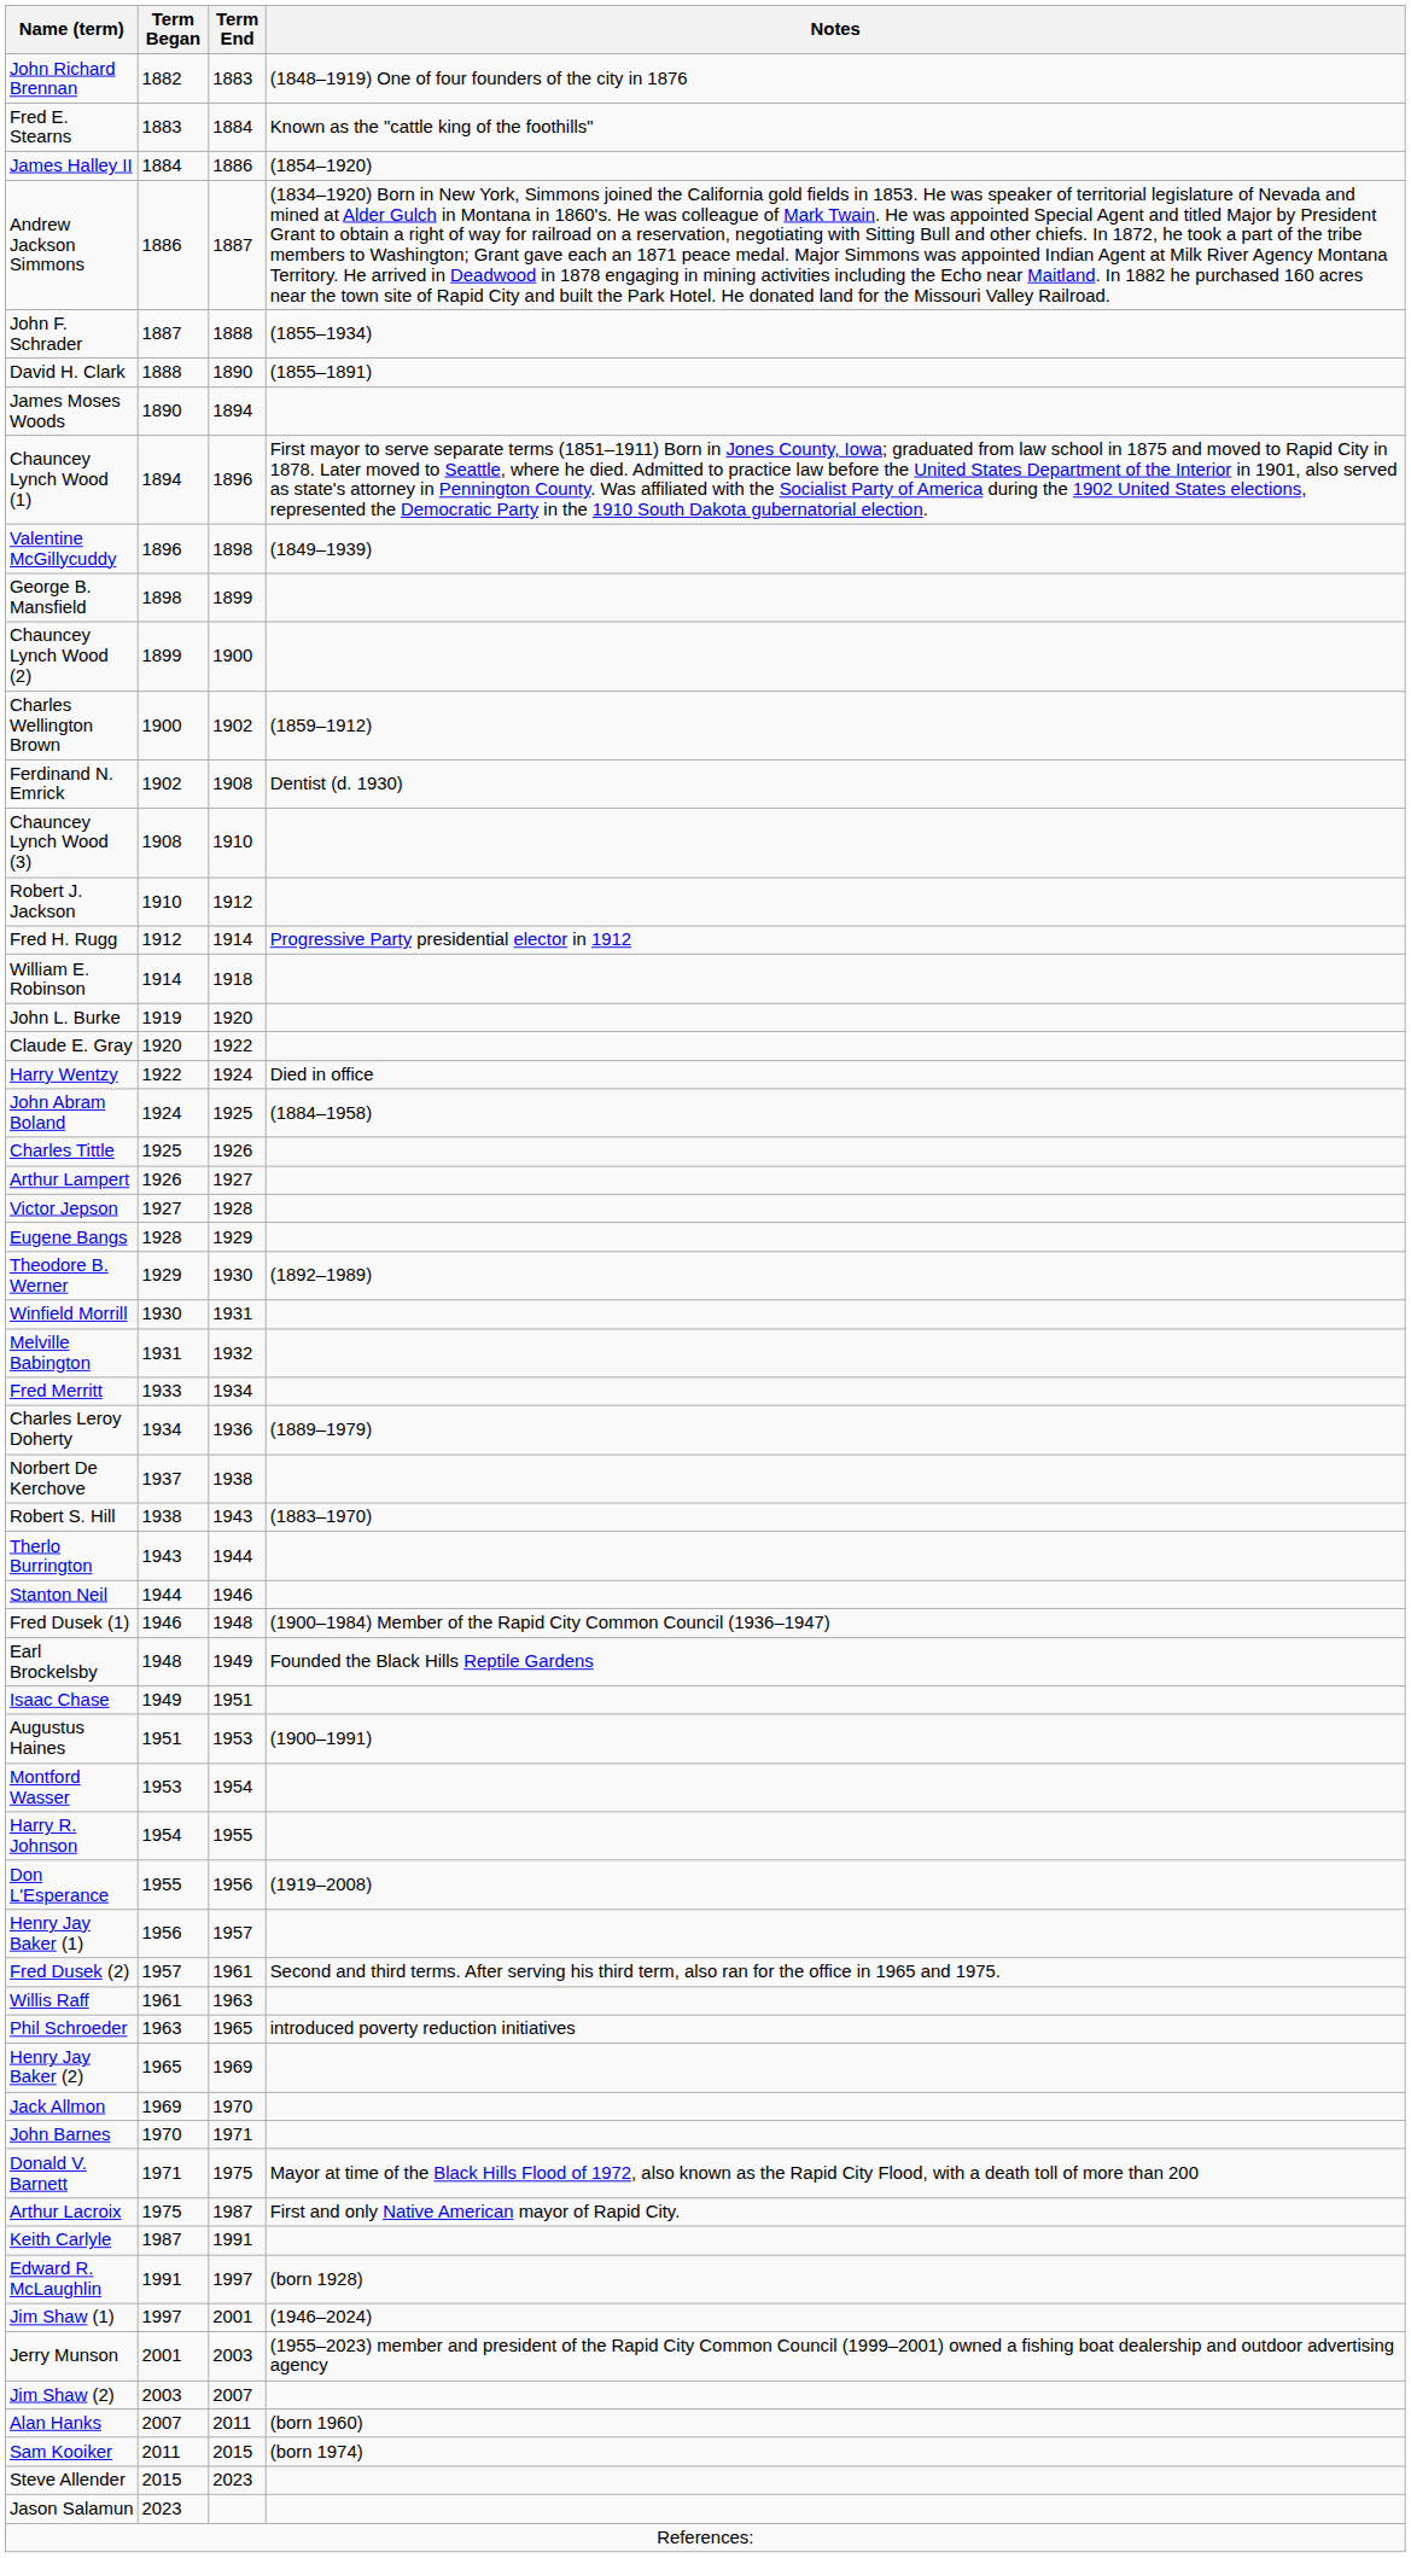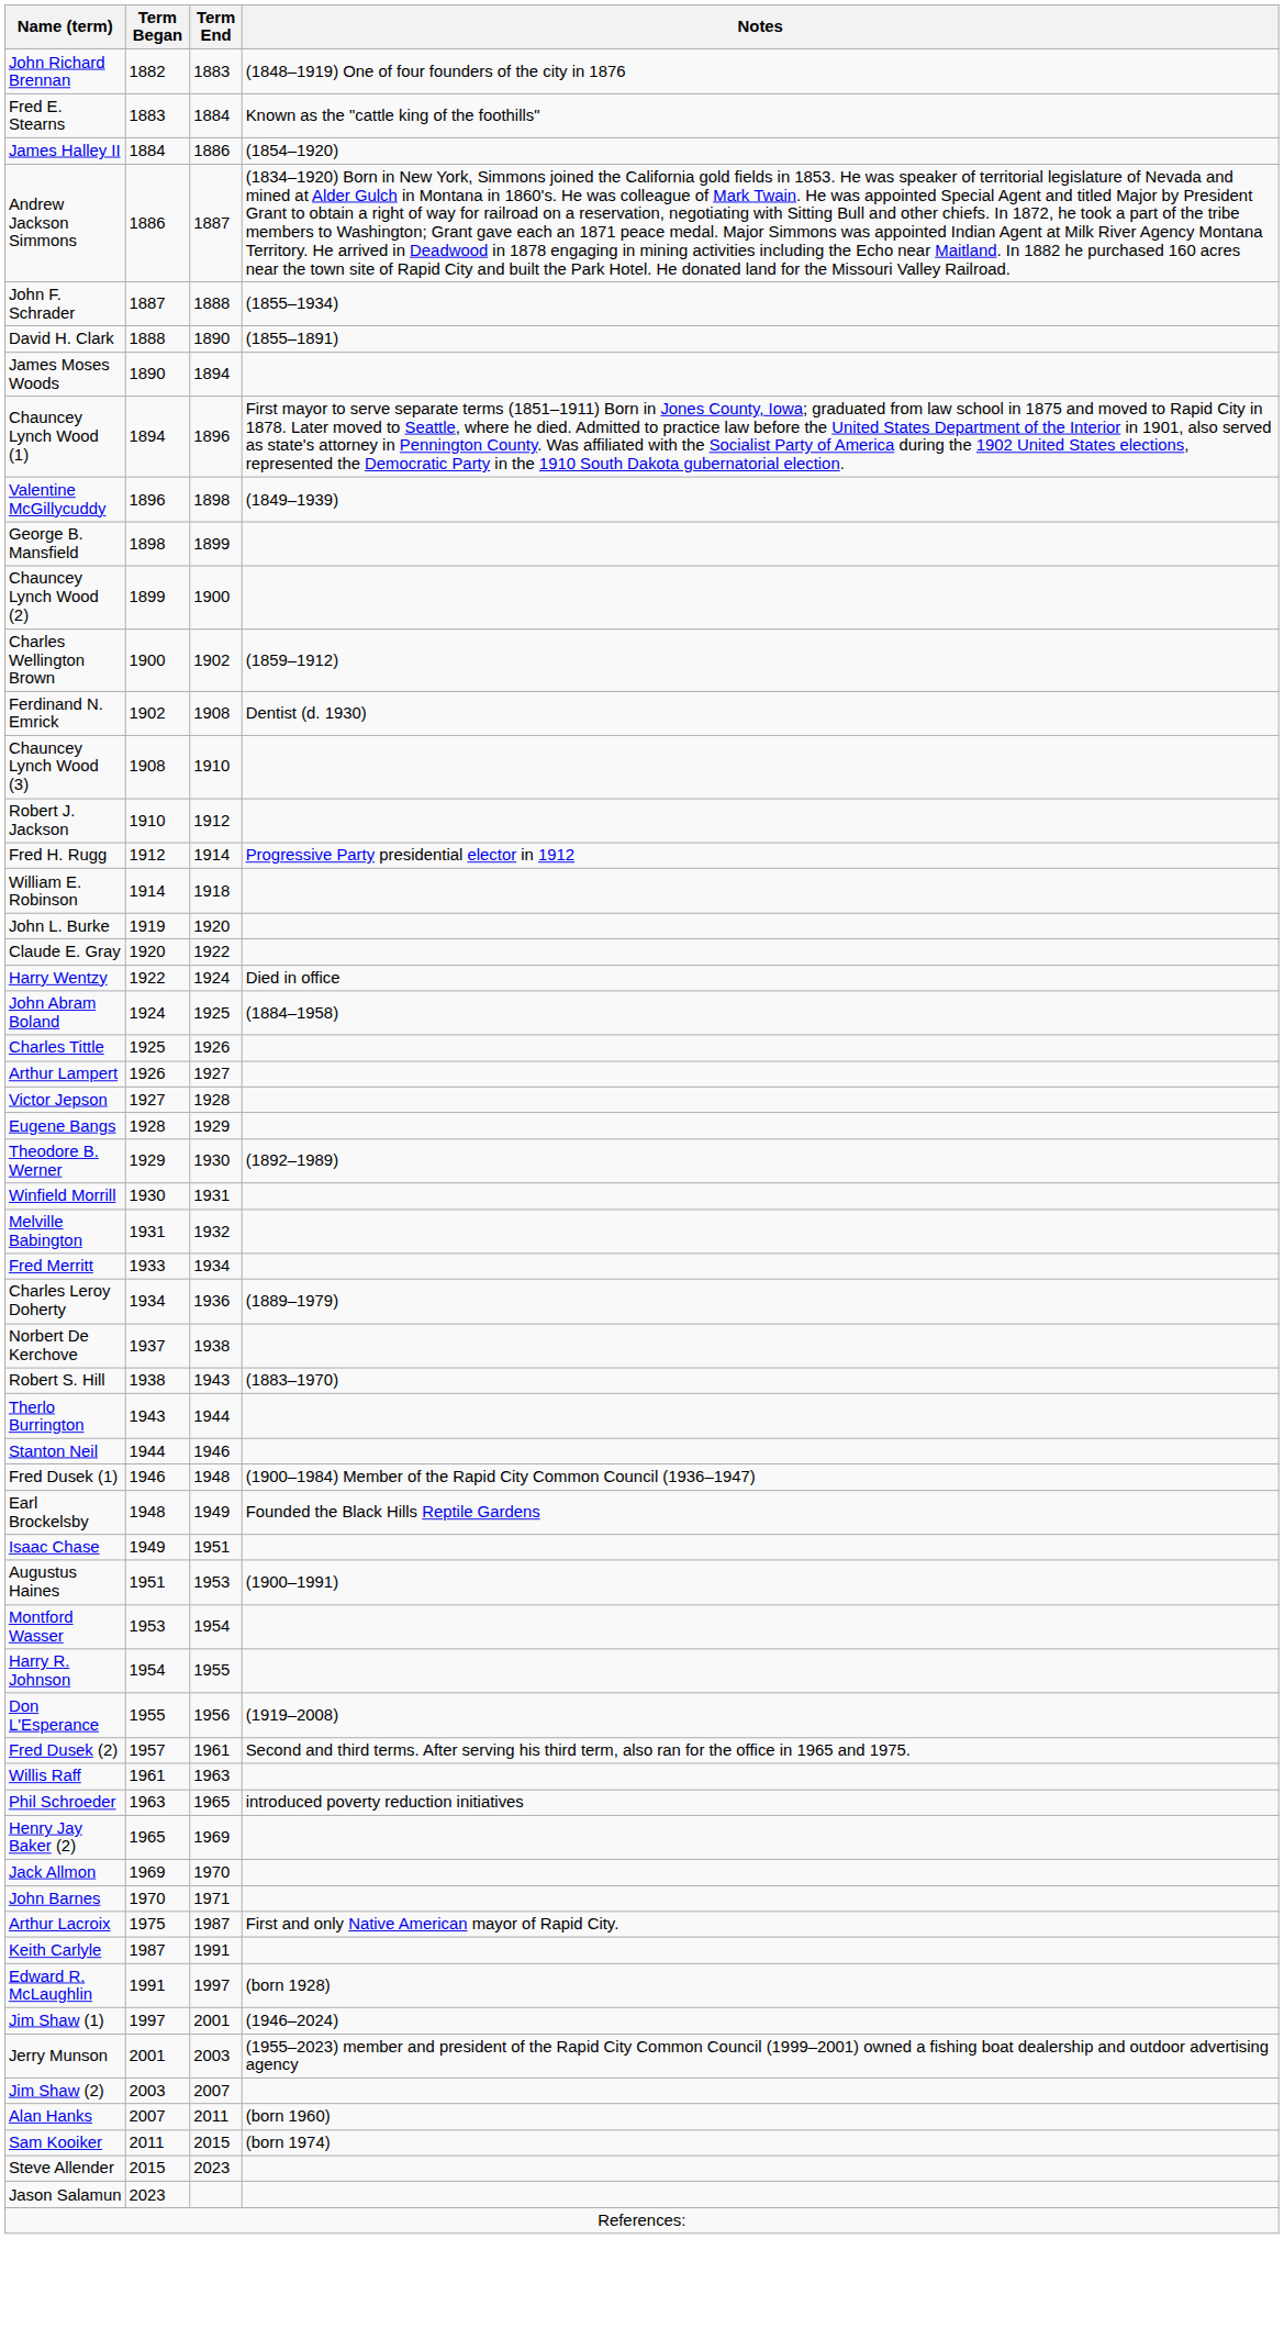- row: Henry Jay Baker (1) | 1956 | 1957
- row: Donald V. Barnett | 1971 | 1975 | Mayor at time of the Black Hills Flood of 1972, also known as the Rapid City Flood, with a death toll of more than 200
